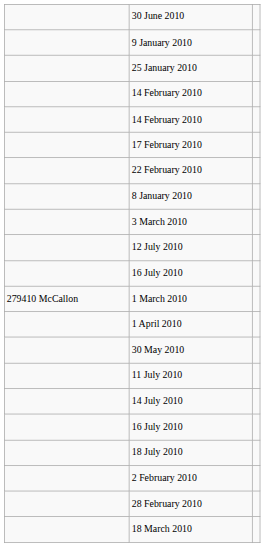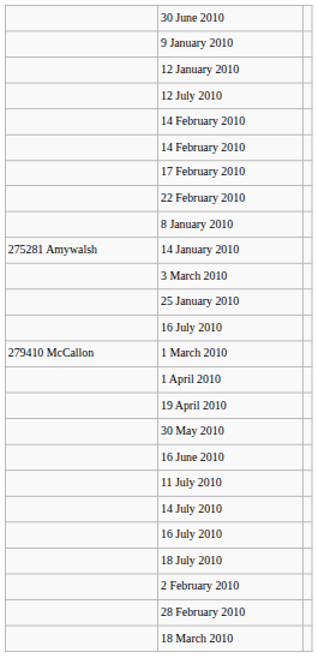+ row: 12 January 2010
rows swapped: 25 January 2010 <-> 12 July 2010
+ row: 275281 Amywalsh | 14 January 2010
+ row: 19 April 2010
+ row: 16 June 2010
